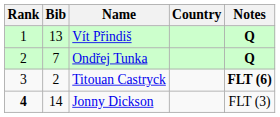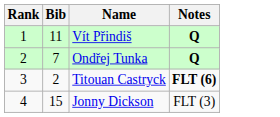- column: Country
Vít Přindiš | Bib: 13 -> 11
Jonny Dickson | Rank: bold -> normal
Jonny Dickson | Bib: 14 -> 15
